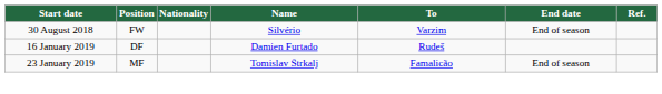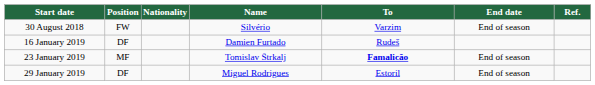23 January 2019 | To: normal -> bold
+ row: 29 January 2019 | DF | Miguel Rodrigues | Estoril | End of season
